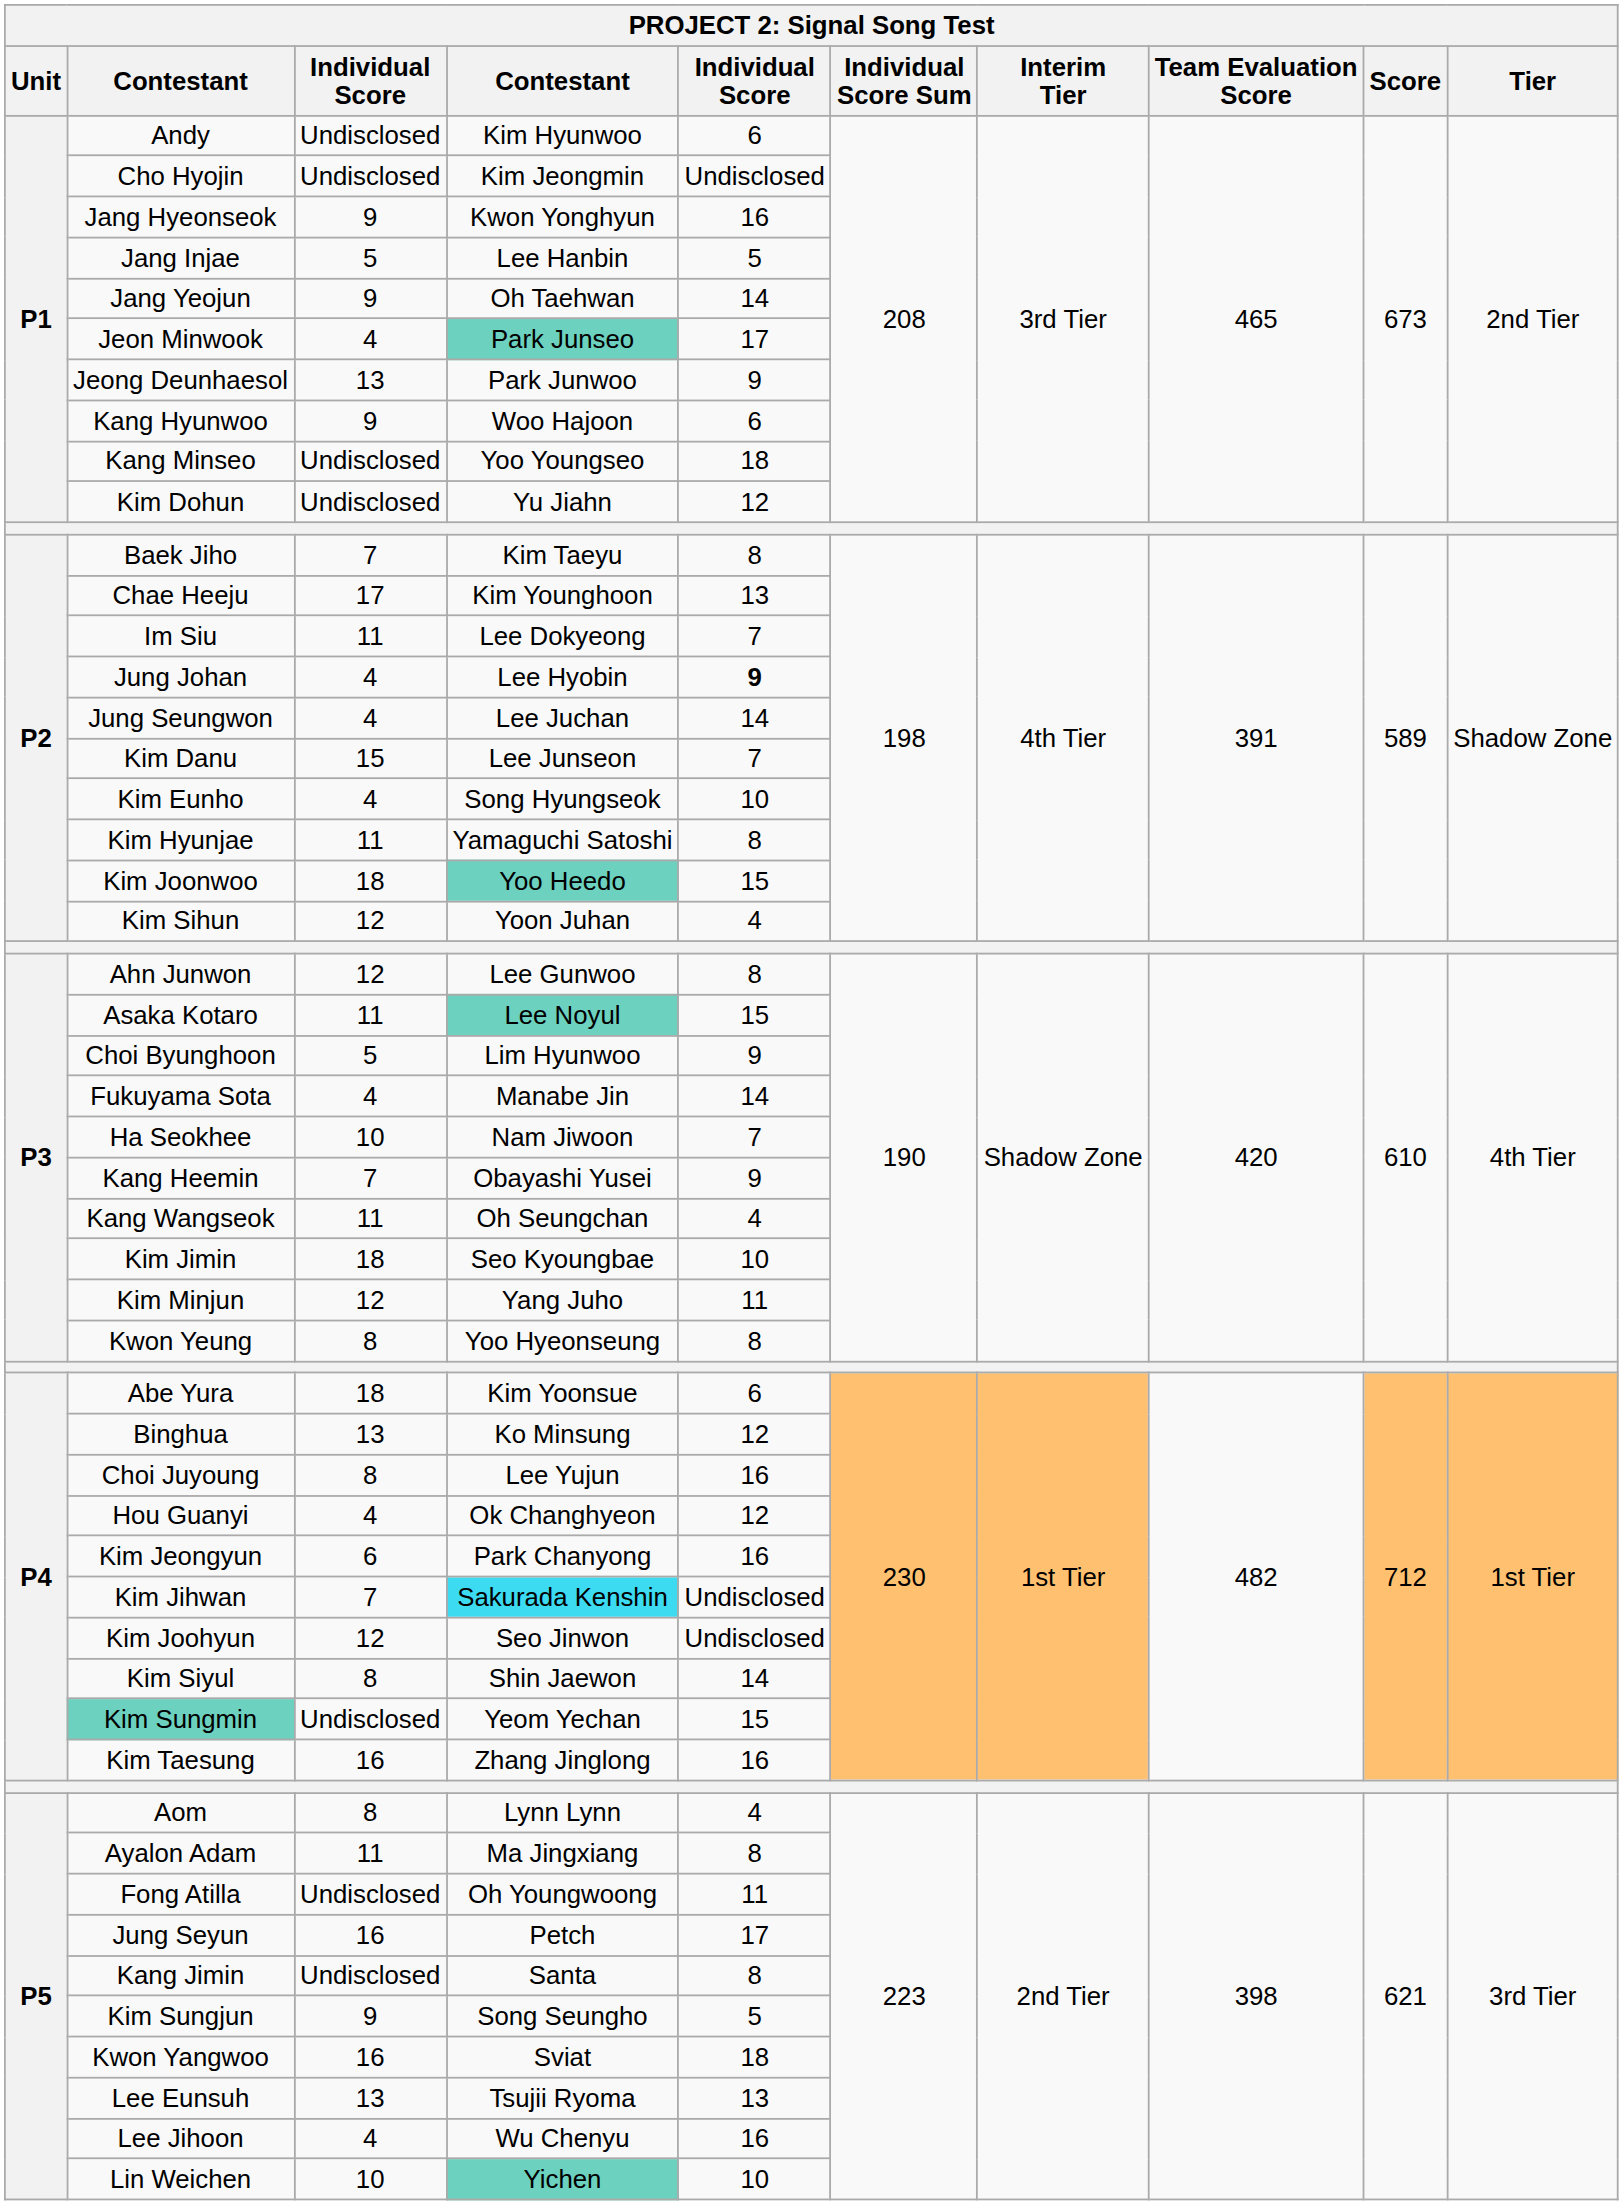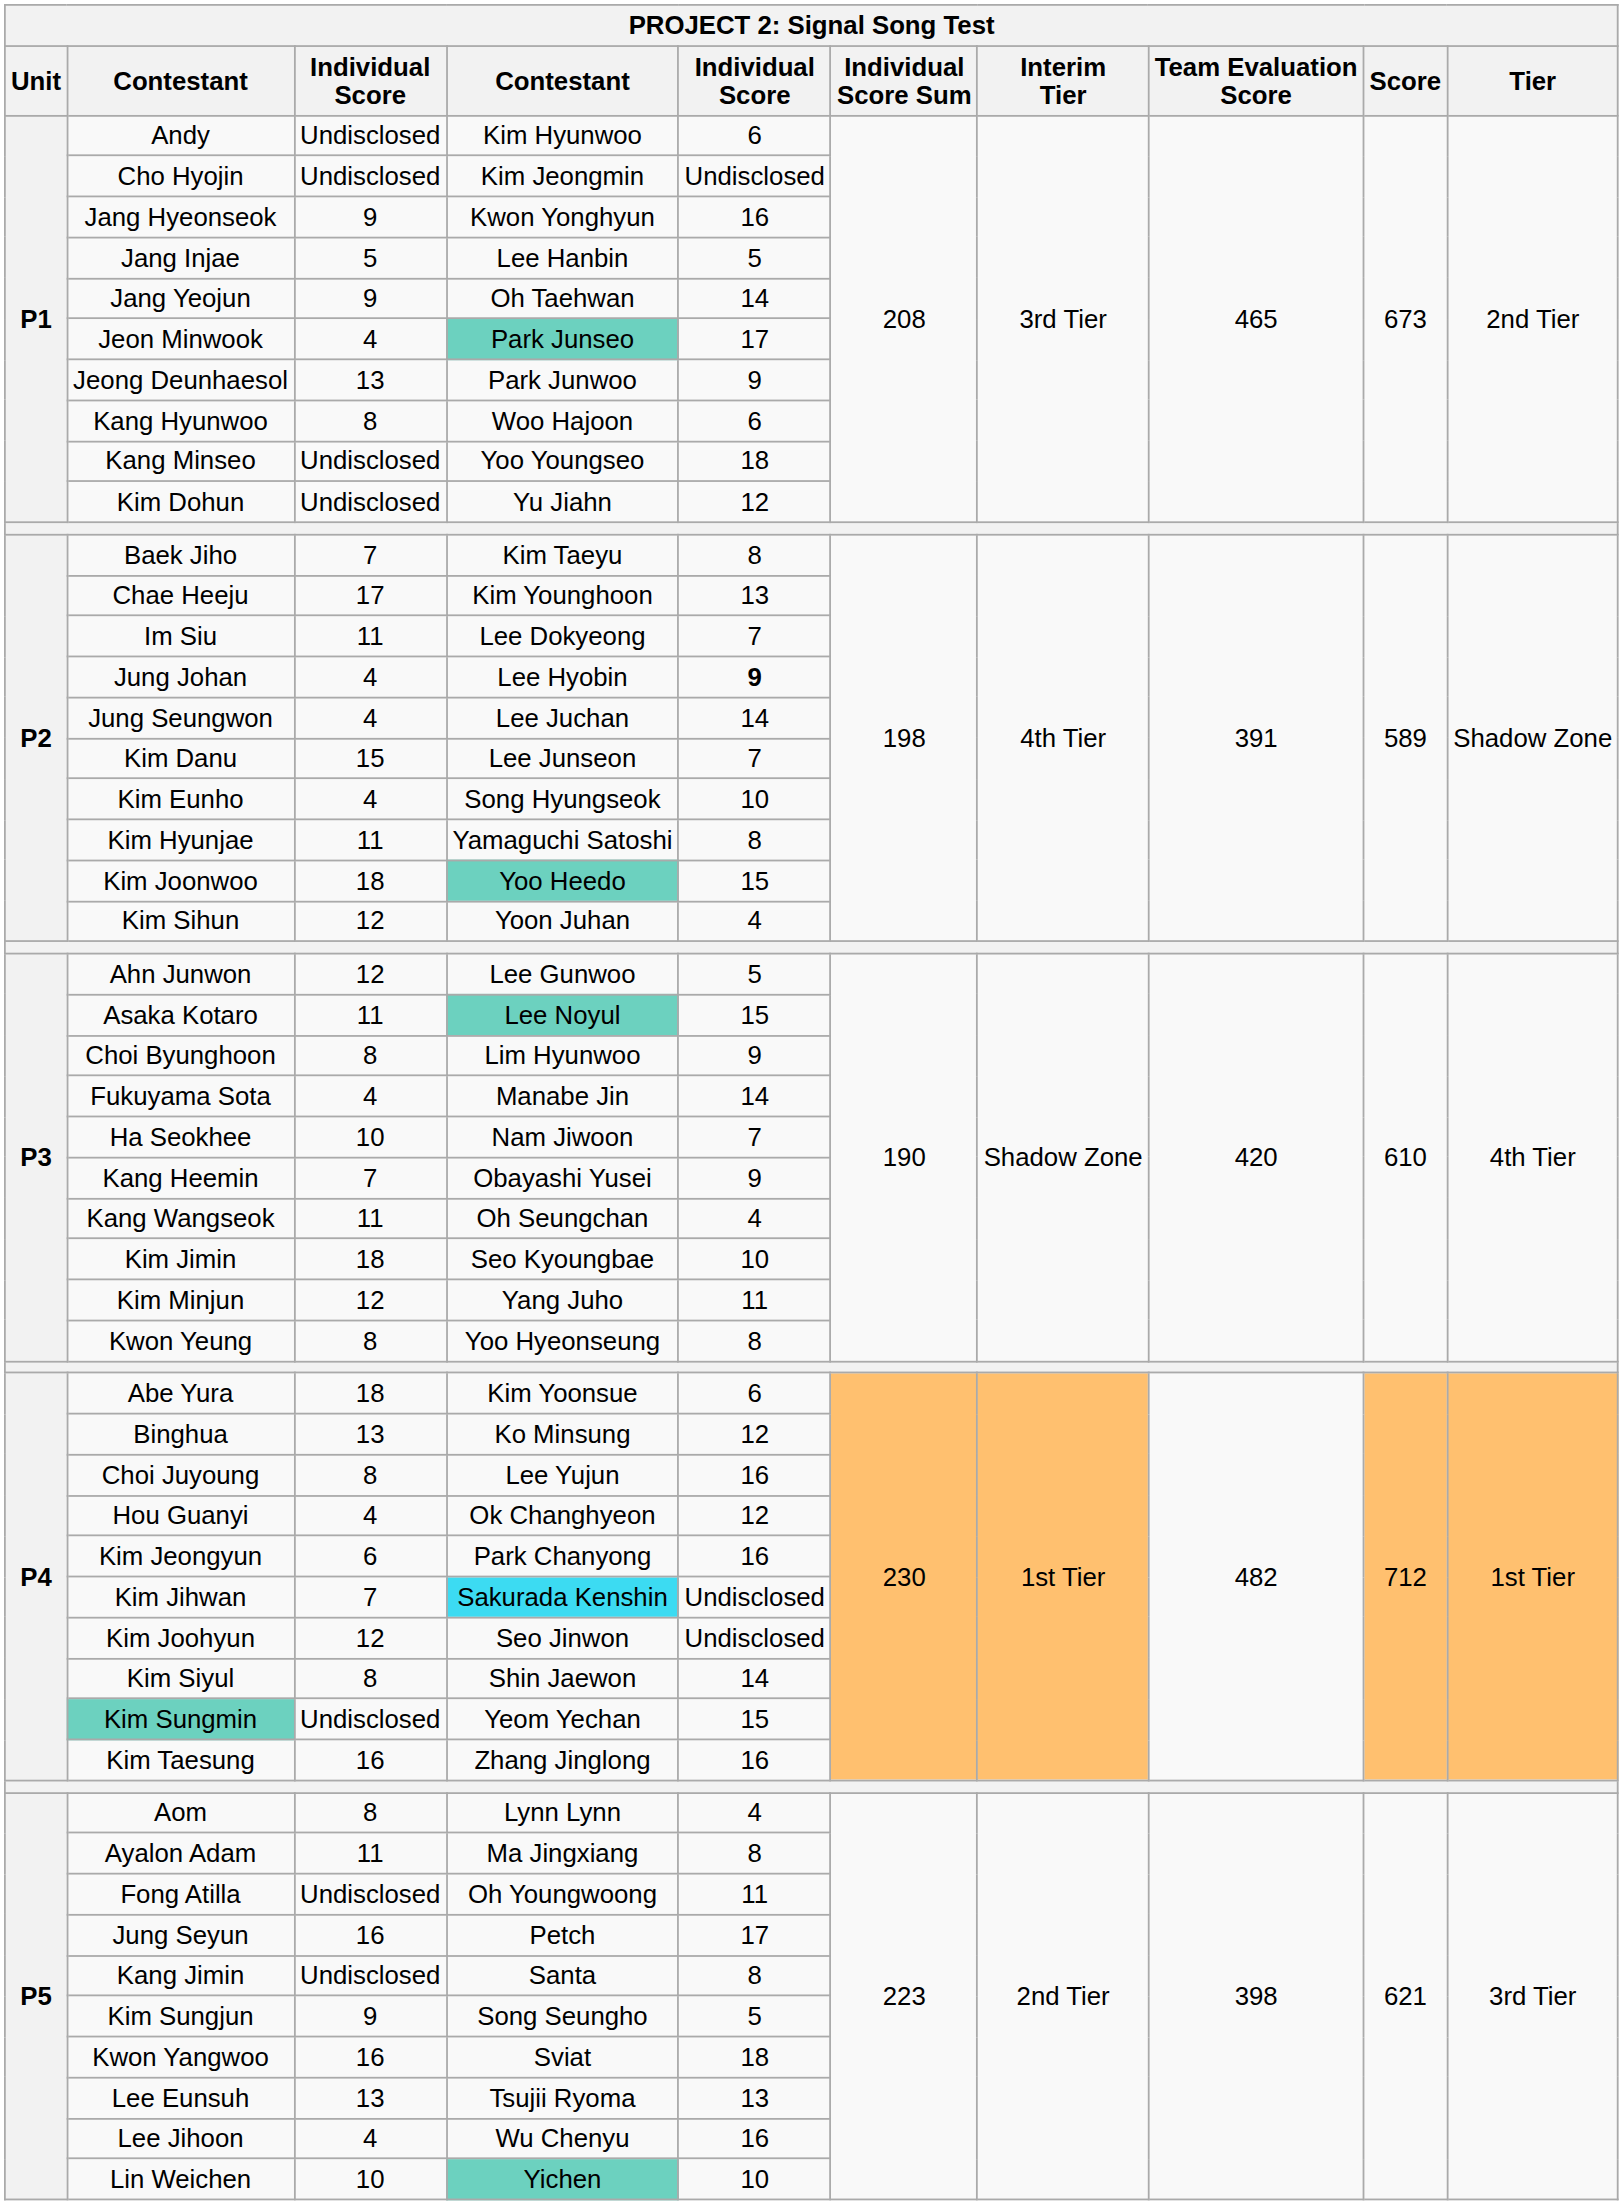Kang Hyunwoo | column 3: 9 -> 8
Ahn Junwon | column 5: 8 -> 5
Choi Byunghoon | column 3: 5 -> 8
